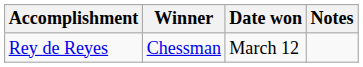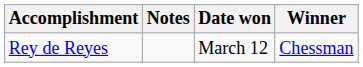columns swapped: Winner <-> Notes
